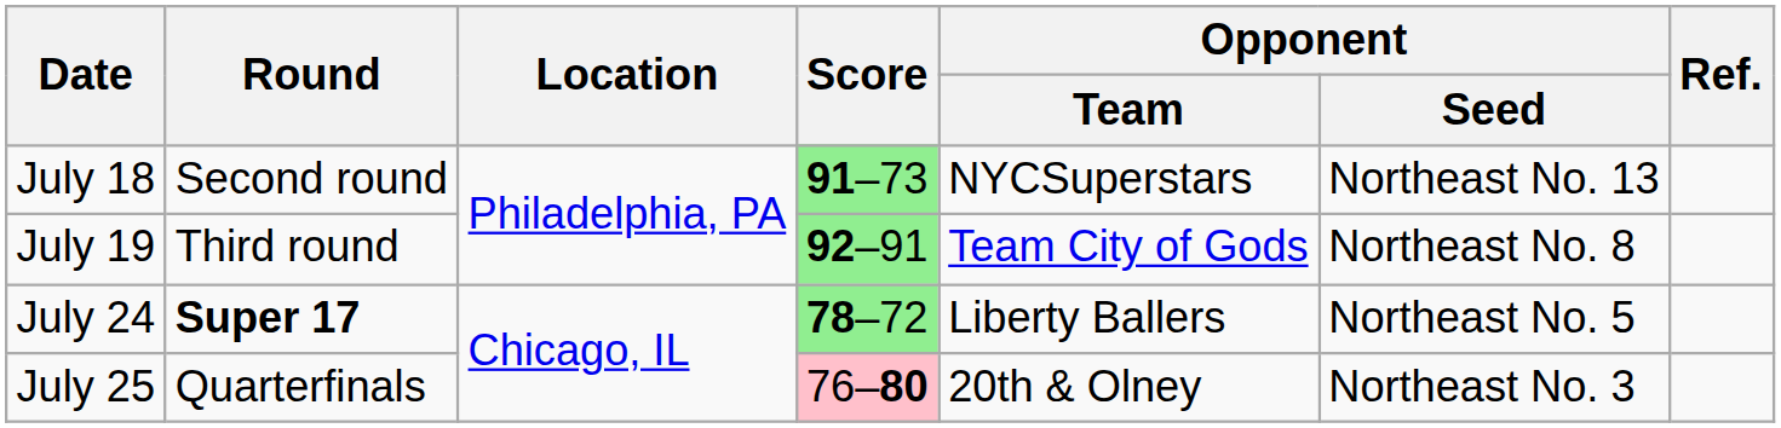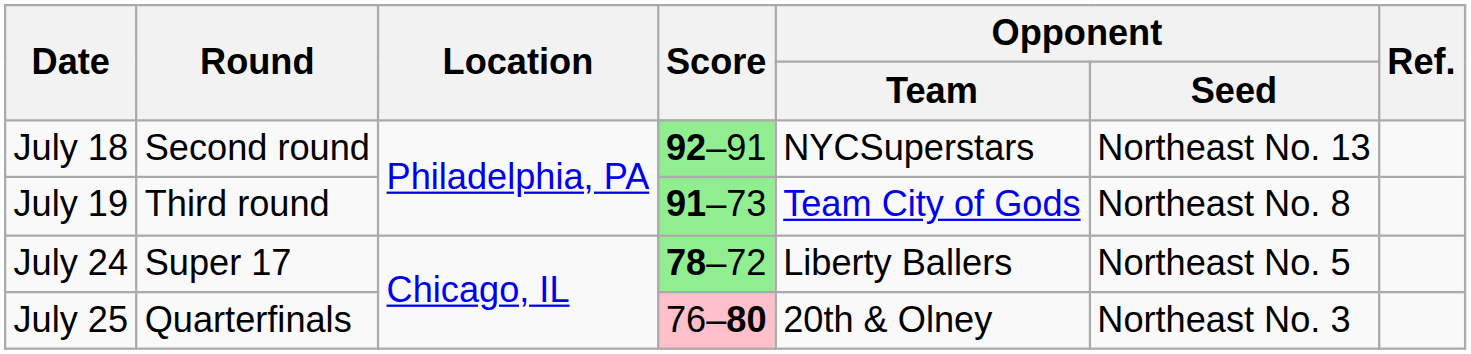July 18 | Score: 91–73 -> 92–91
July 19 | Score: 92–91 -> 91–73
July 24 | Round: bold -> normal
